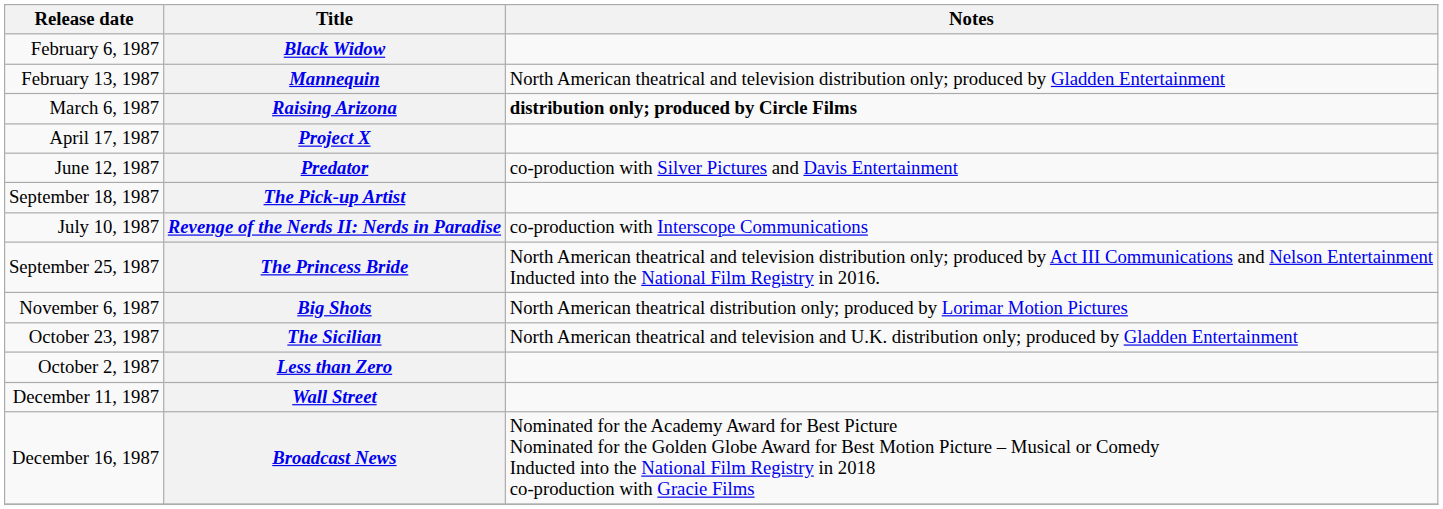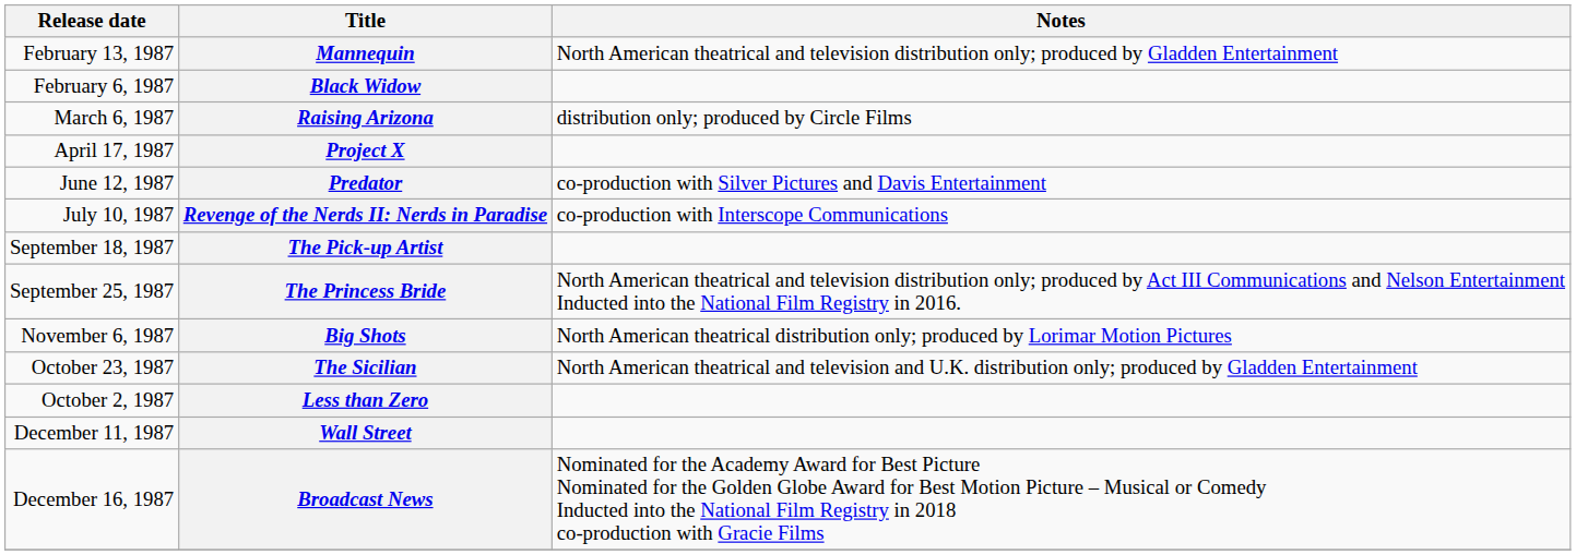rows swapped: Black Widow <-> Mannequin
Raising Arizona | Notes: bold -> normal
rows swapped: Revenge of the Nerds II: Nerds in Paradise <-> The Pick-up Artist
